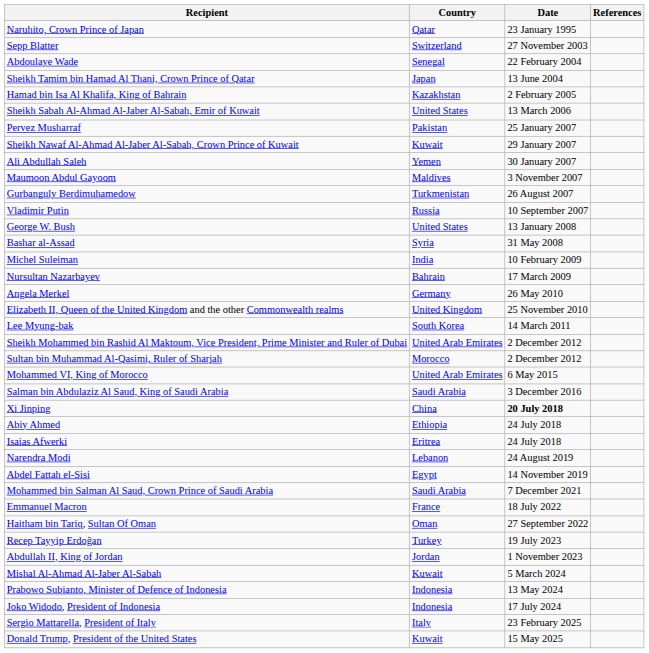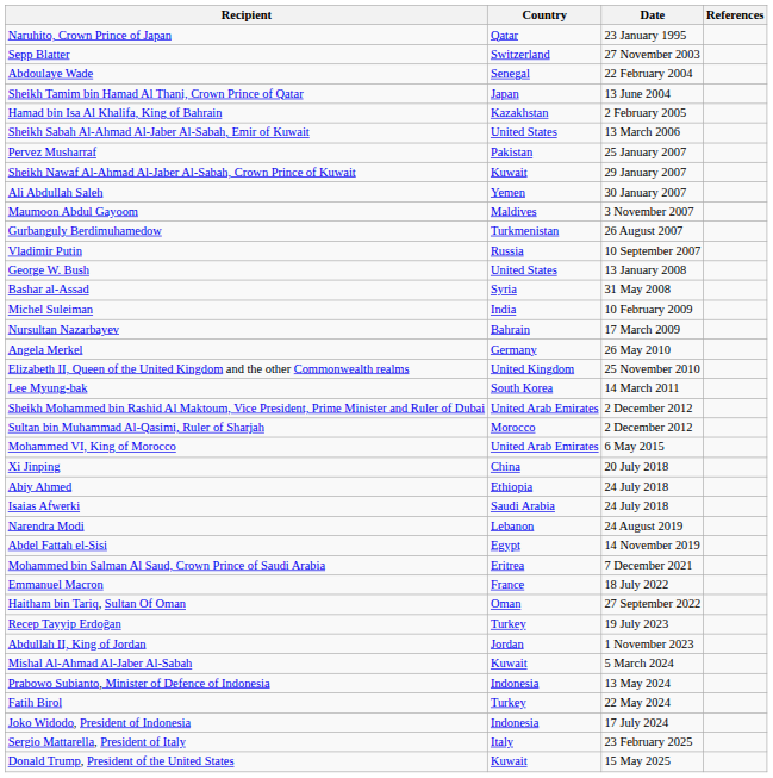- row: Salman bin Abdulaziz Al Saud, King of Saudi Arabia | Saudi Arabia | 3 December 2016
Xi Jinping | Date: bold -> normal
Isaias Afwerki | Country: Eritrea -> Saudi Arabia
Mohammed bin Salman Al Saud, Crown Prince of Saudi Arabia | Country: Saudi Arabia -> Eritrea
+ row: Fatih Birol | Turkey | 22 May 2024
